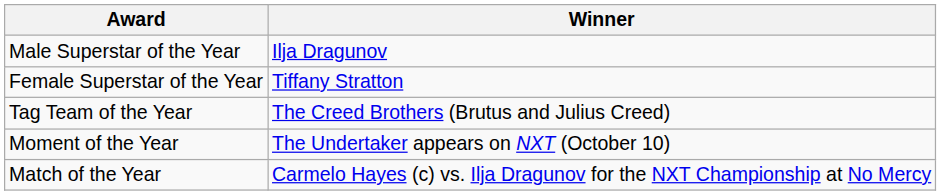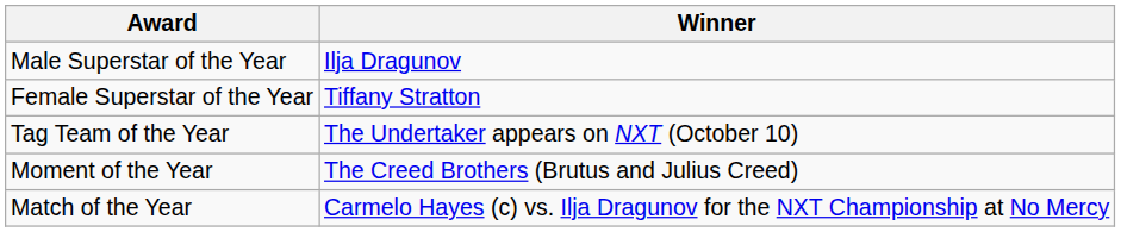Tag Team of the Year | Winner: The Creed Brothers (Brutus and Julius Creed) -> The Undertaker appears on NXT (October 10)
Moment of the Year | Winner: The Undertaker appears on NXT (October 10) -> The Creed Brothers (Brutus and Julius Creed)
